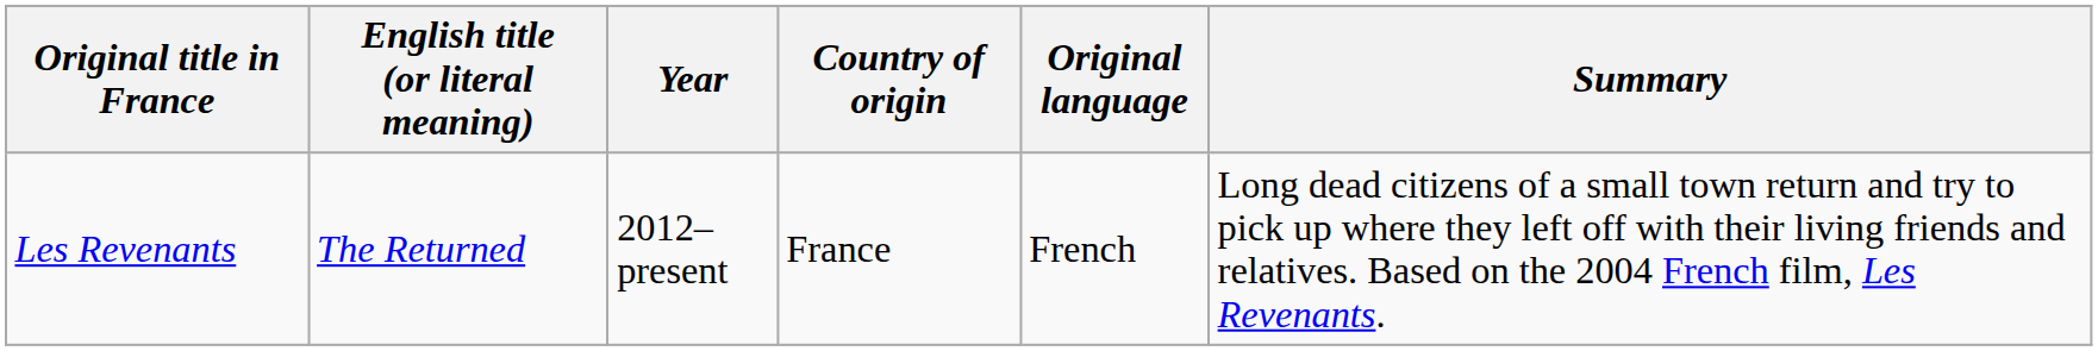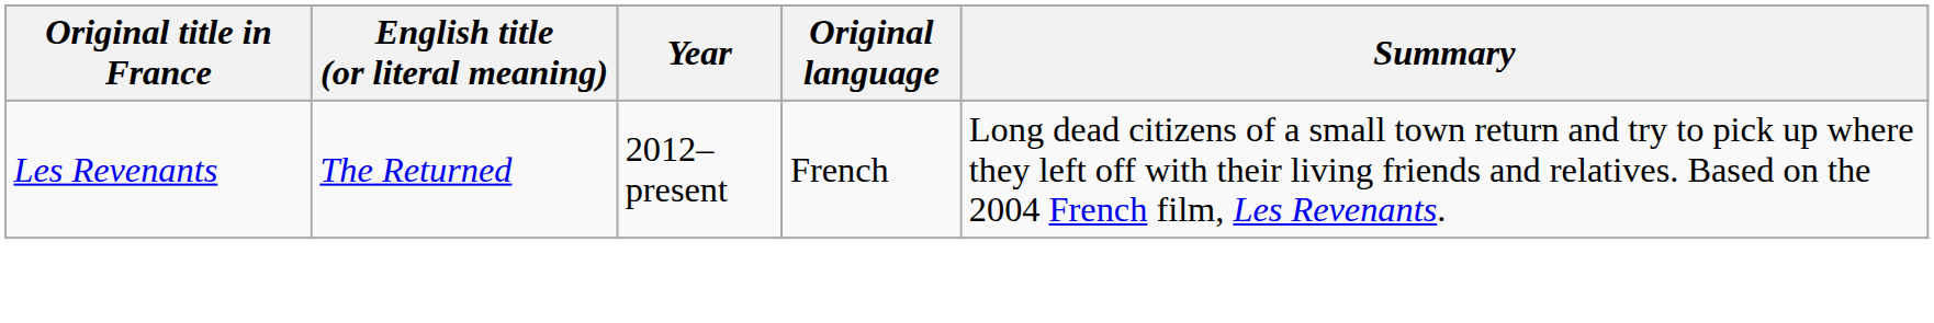- column: Country of origin | France
